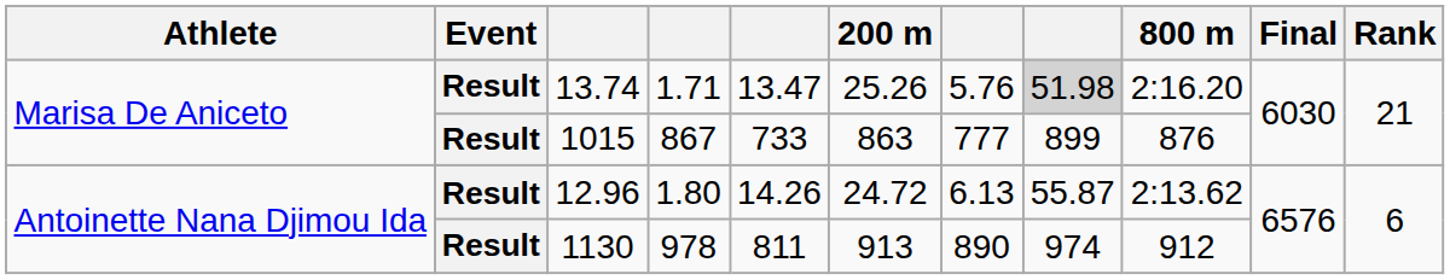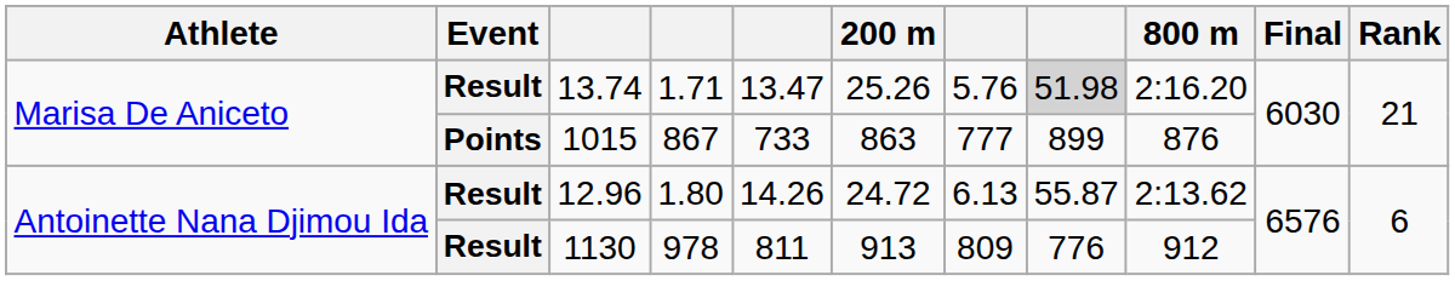1015 | Event: Result -> Points
1130 | column 7: 890 -> 809
1130 | column 8: 974 -> 776
